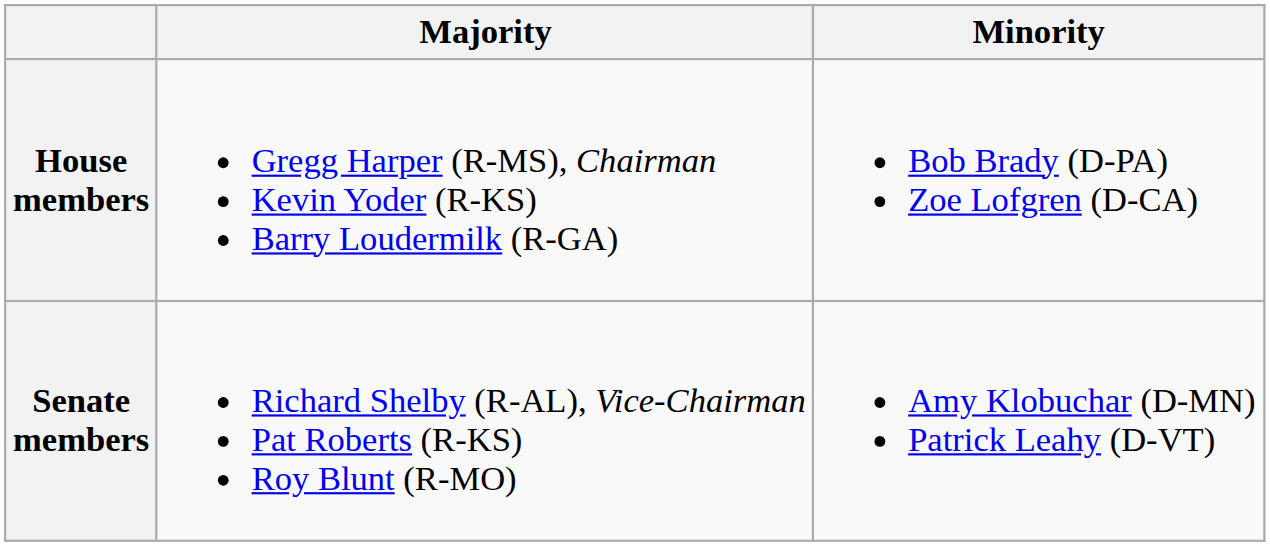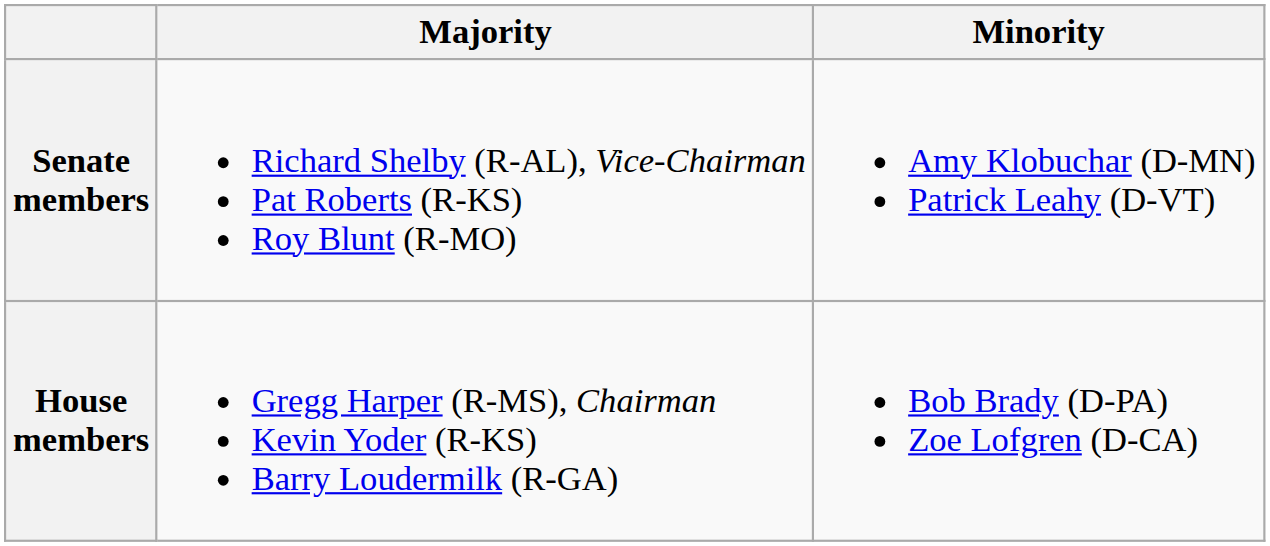rows swapped: Senate members <-> House members
